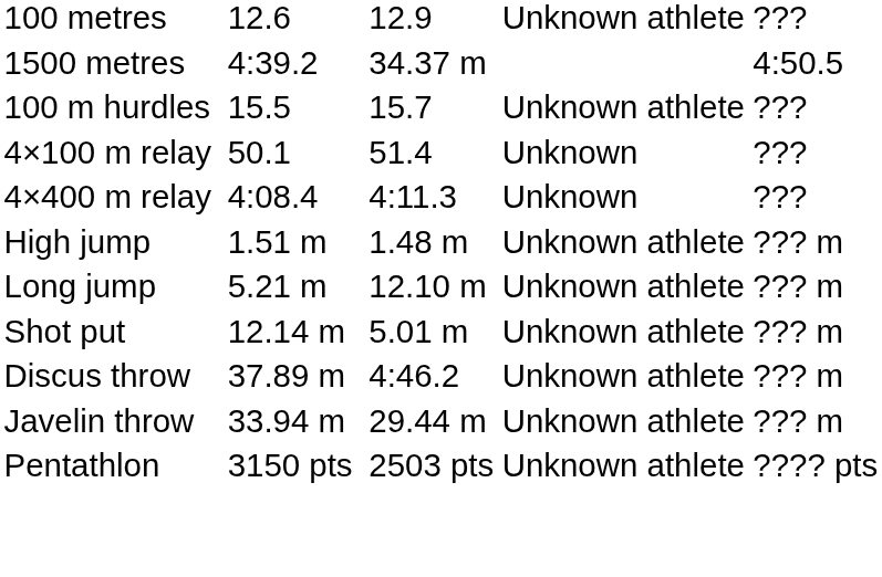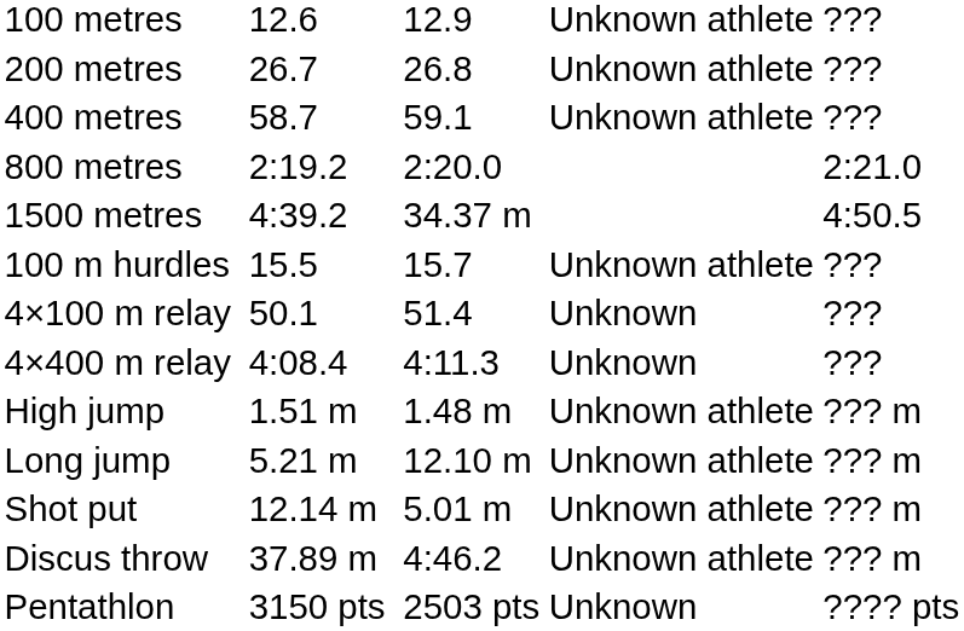+ row: 200 metres | 26.7 | 26.8 | Unknown athlete | ???
+ row: 400 metres | 58.7 | 59.1 | Unknown athlete | ???
+ row: 800 metres | 2:19.2 | 2:20.0 | 2:21.0
- row: Javelin throw | 33.94 m | 29.44 m | Unknown athlete | ??? m
Pentathlon | column 6: Unknown athlete -> Unknown
